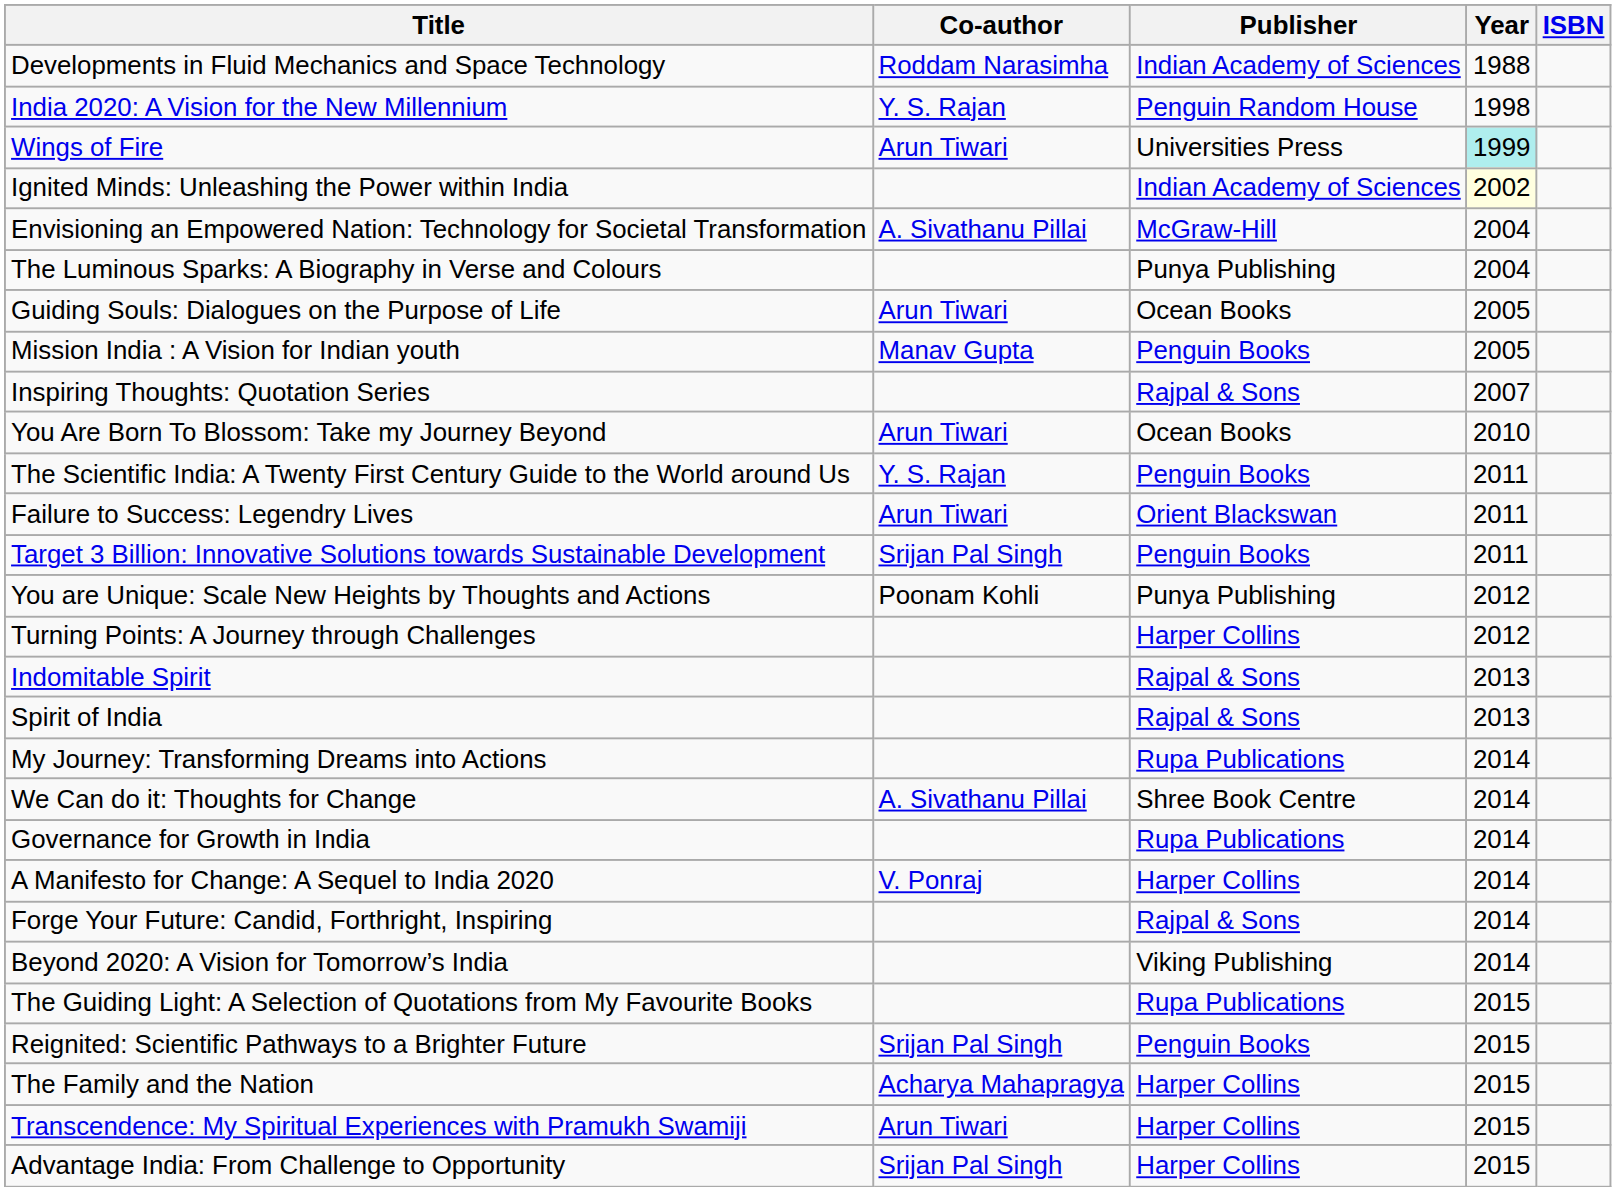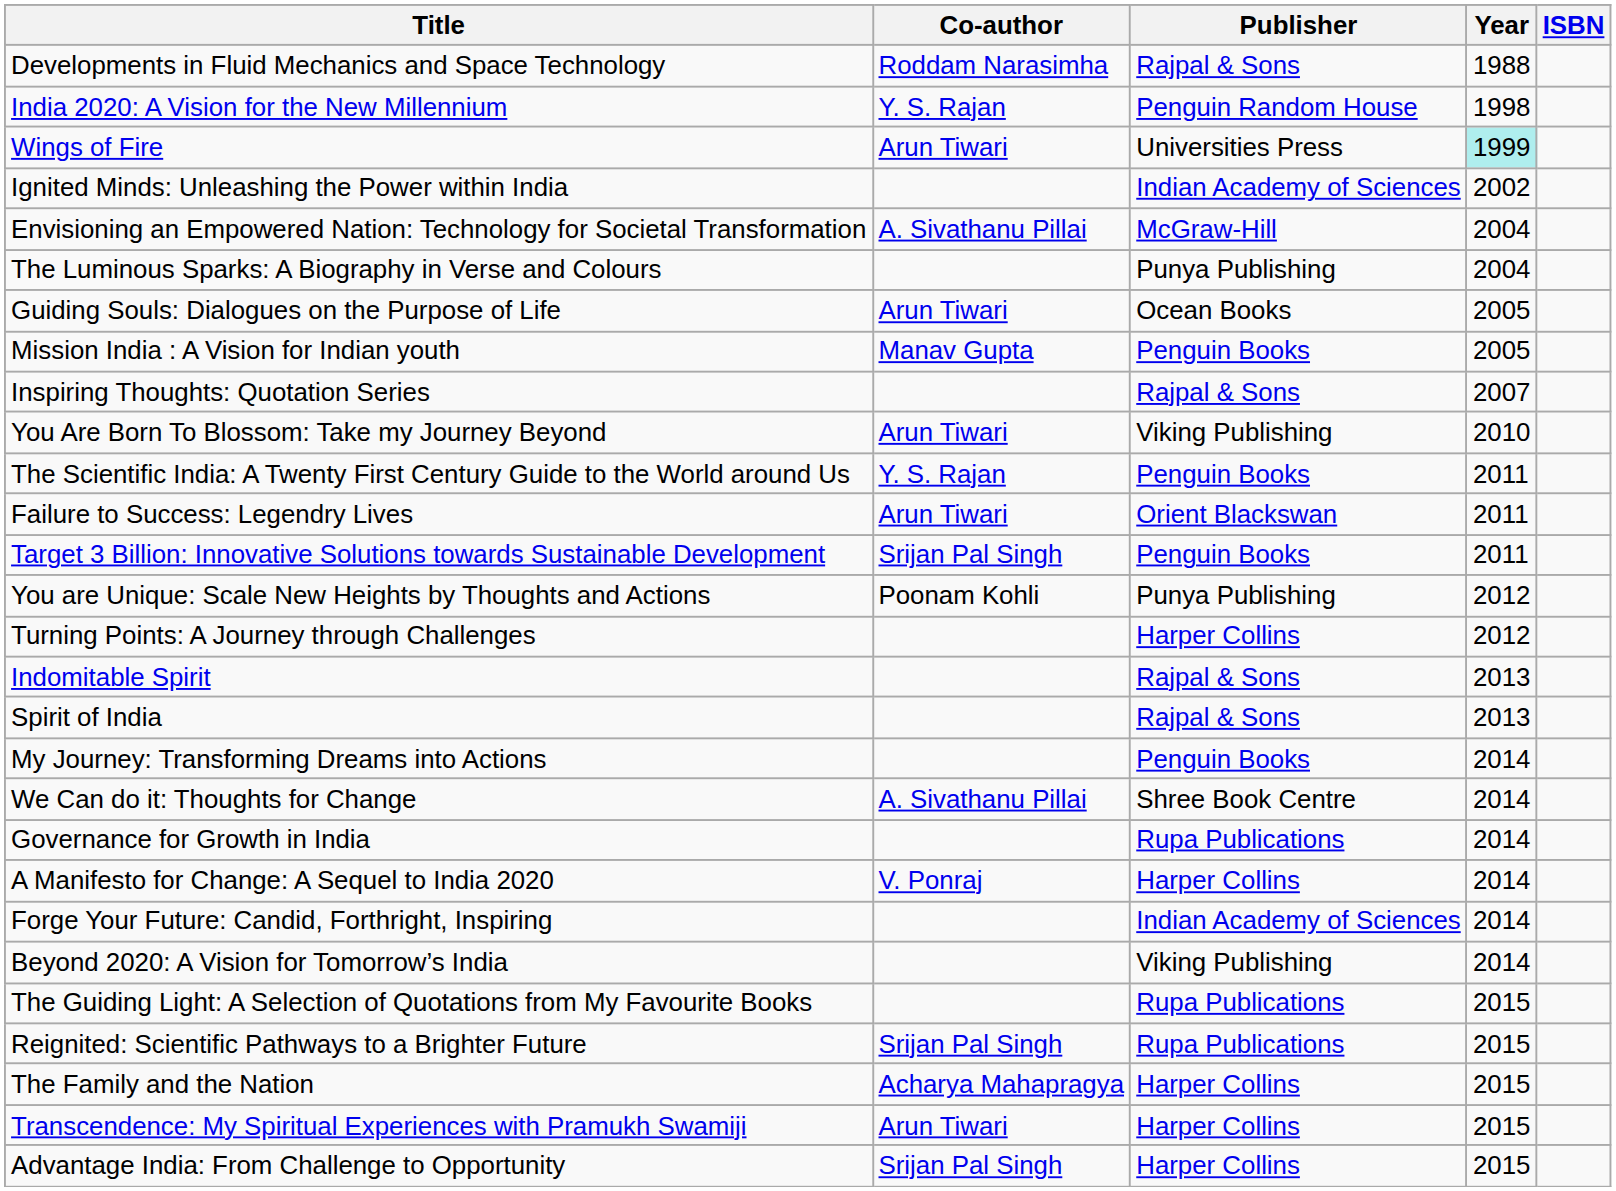Developments in Fluid Mechanics and Space Technology | Publisher: Indian Academy of Sciences -> Rajpal & Sons
Ignited Minds: Unleashing the Power within India | Year: lightyellow background -> no background
You Are Born To Blossom: Take my Journey Beyond | Publisher: Ocean Books -> Viking Publishing
My Journey: Transforming Dreams into Actions | Publisher: Rupa Publications -> Penguin Books
Forge Your Future: Candid, Forthright, Inspiring | Publisher: Rajpal & Sons -> Indian Academy of Sciences
Reignited: Scientific Pathways to a Brighter Future | Publisher: Penguin Books -> Rupa Publications
